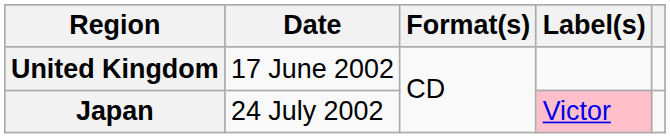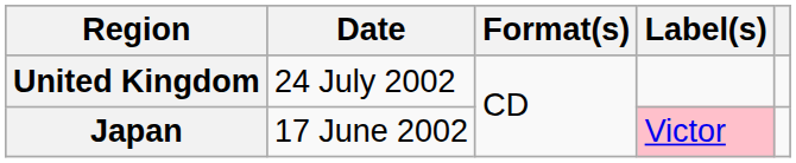United Kingdom | Date: 17 June 2002 -> 24 July 2002
Japan | Date: 24 July 2002 -> 17 June 2002
